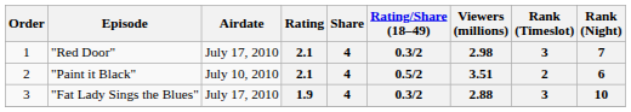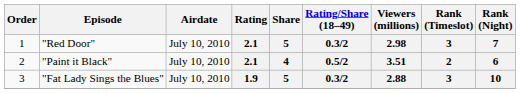"Red Door" | Airdate: July 17, 2010 -> July 10, 2010
"Red Door" | Share: 4 -> 5
"Fat Lady Sings the Blues" | Airdate: July 17, 2010 -> July 10, 2010
"Fat Lady Sings the Blues" | Share: 4 -> 5
